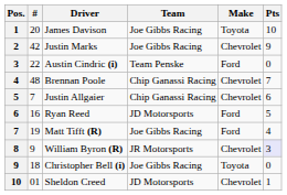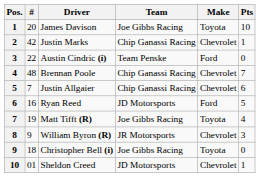Justin Marks | Team: Joe Gibbs Racing -> Chip Ganassi Racing
Justin Marks | Pts: 9 -> 1
Matt Tifft (R) | Make: Ford -> Toyota
William Byron (R) | Pts: lavender background -> no background
